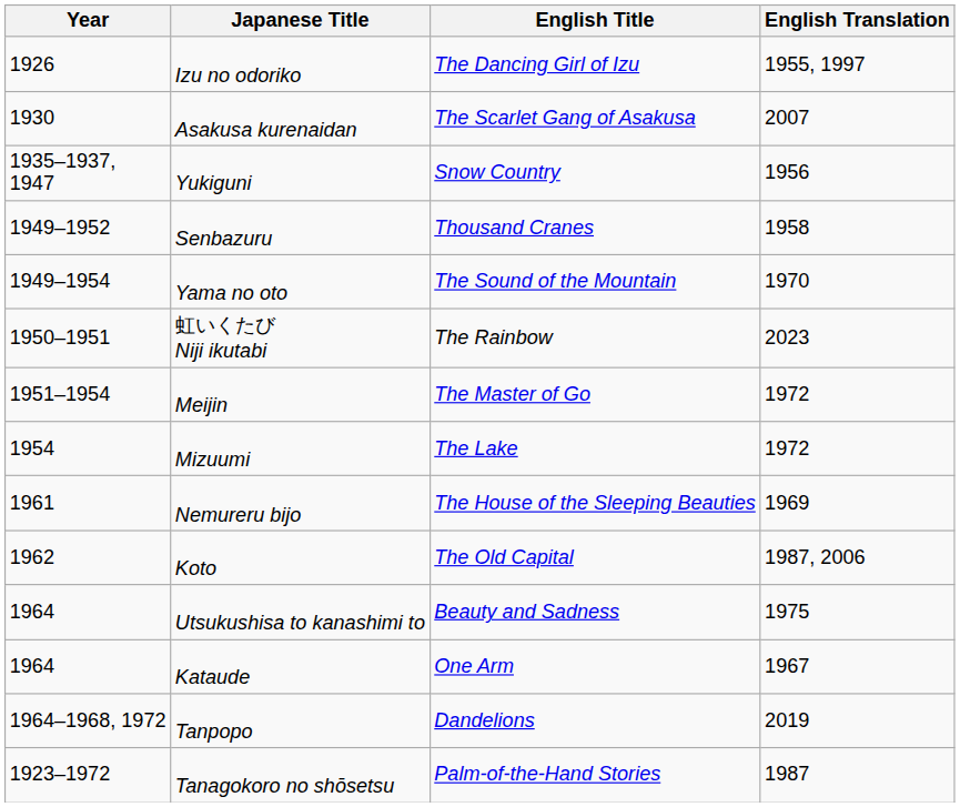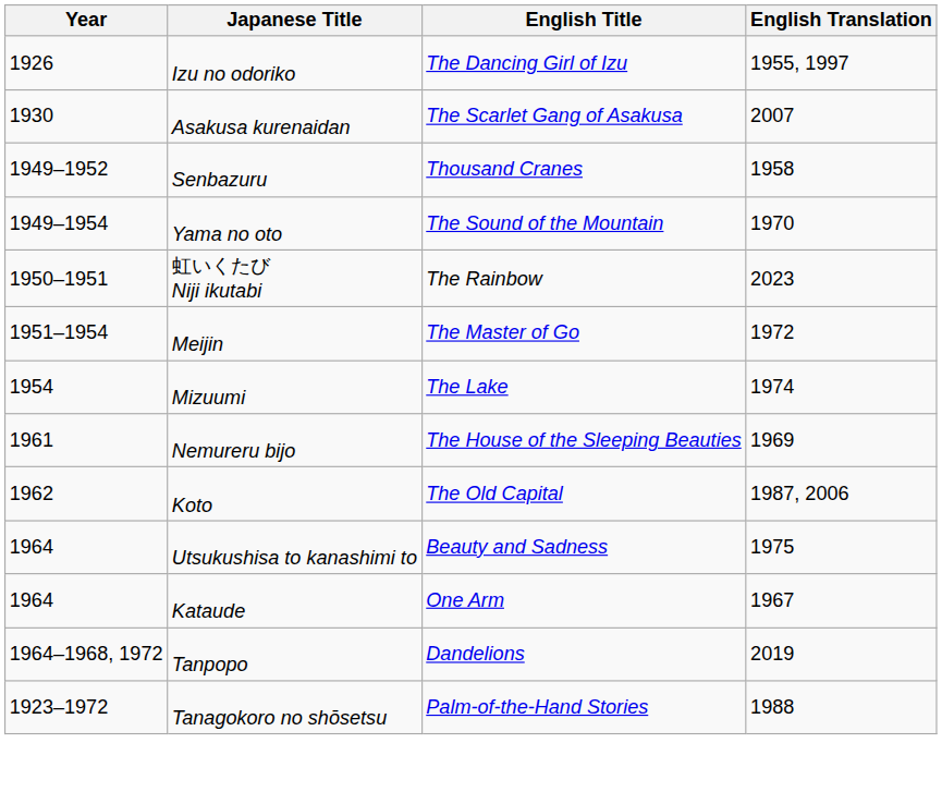- row: 1935–1937, 1947 | Yukiguni | Snow Country | 1956
Mizuumi | English Translation: 1972 -> 1974
Tanagokoro no shōsetsu | English Translation: 1987 -> 1988
